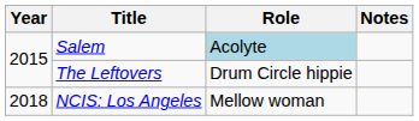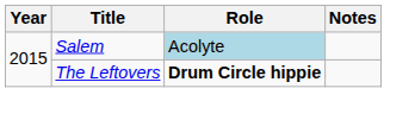The Leftovers | Role: normal -> bold
- row: 2018 | NCIS: Los Angeles | Mellow woman
